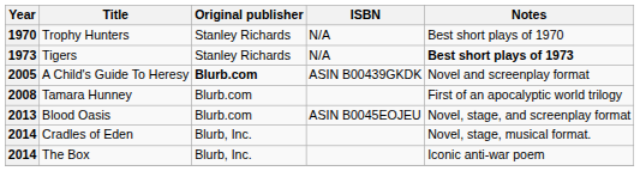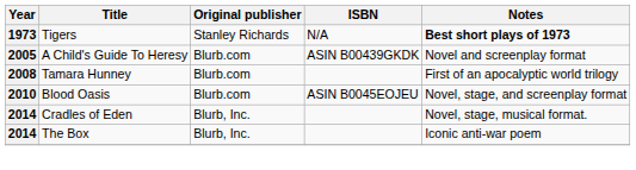- row: 1970 | Trophy Hunters | Stanley Richards | N/A | Best short plays of 1970
A Child's Guide To Heresy | Original publisher: bold -> normal
Blood Oasis | Year: 2013 -> 2010
